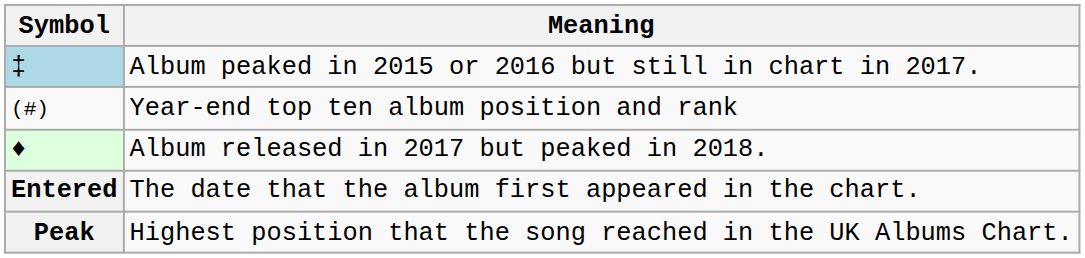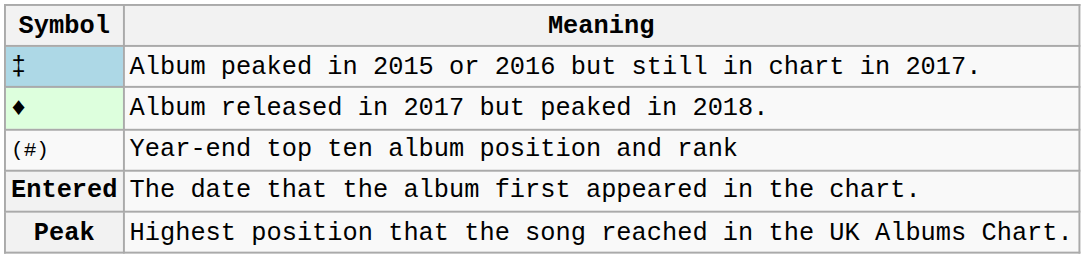rows swapped: Album released in 2017 but peaked in 2018. <-> Year-end top ten album position and rank
